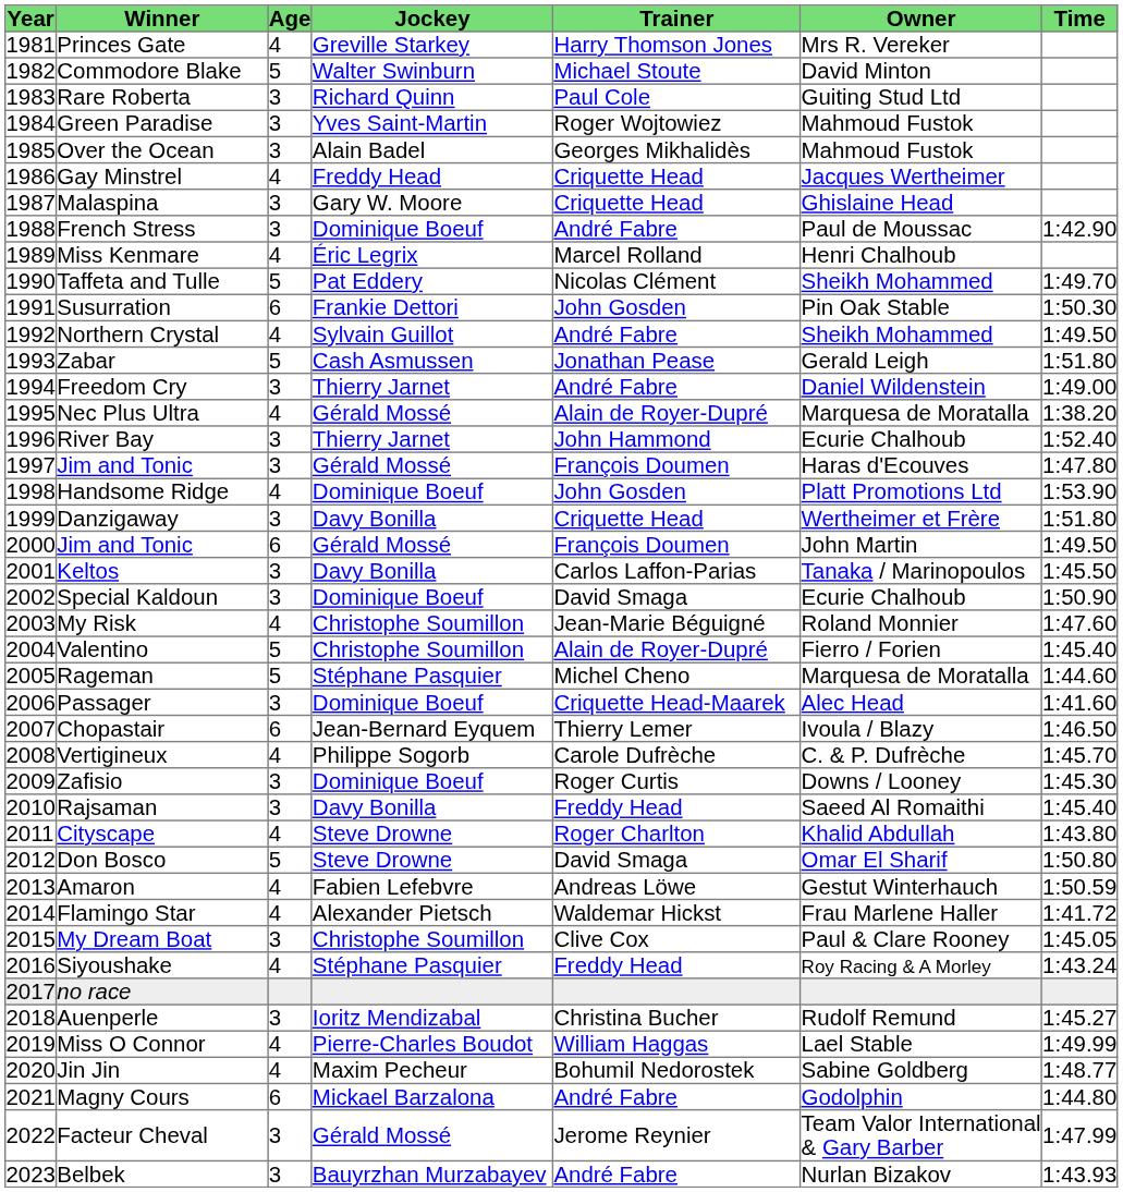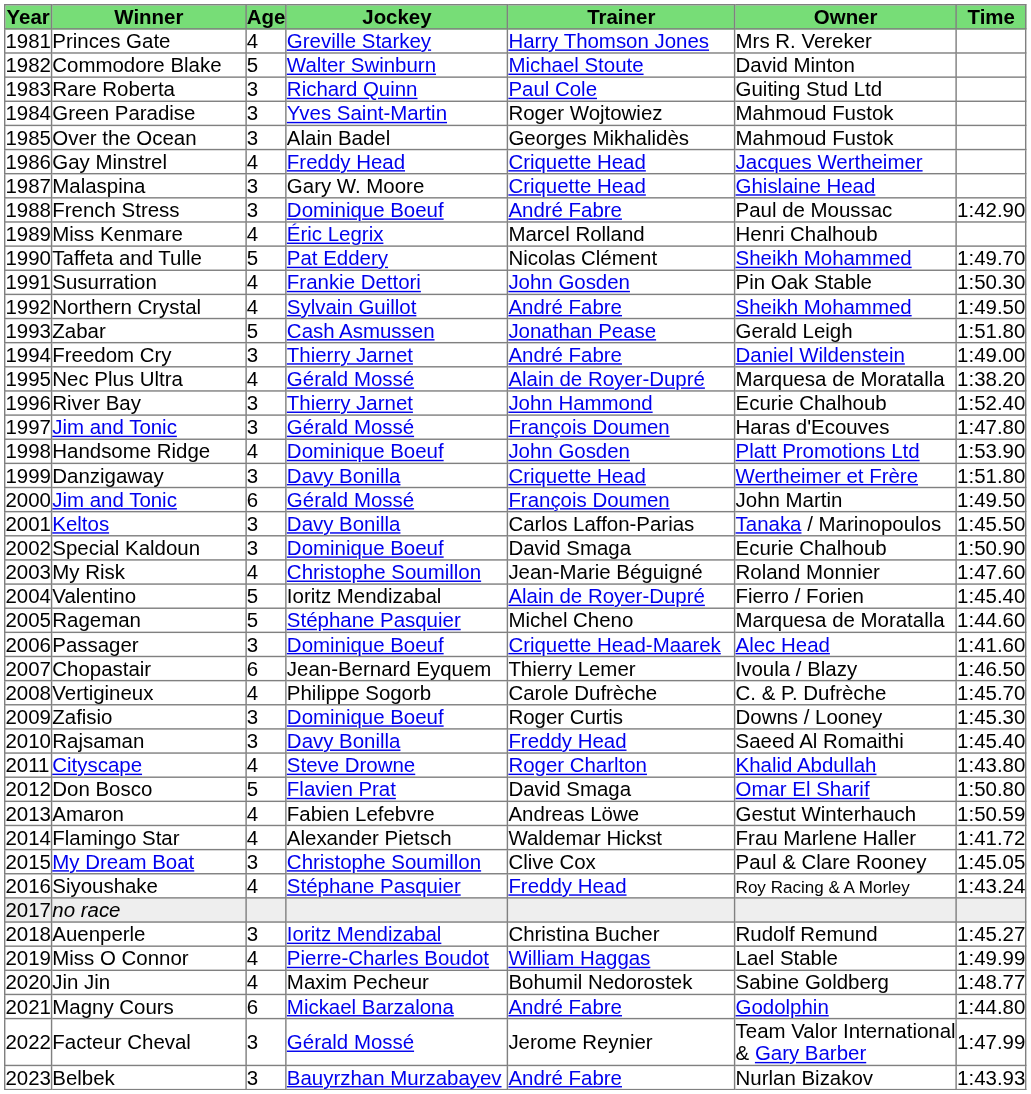Susurration | Age: 6 -> 4
Valentino | Jockey: Christophe Soumillon -> Ioritz Mendizabal
Don Bosco | Jockey: Steve Drowne -> Flavien Prat
